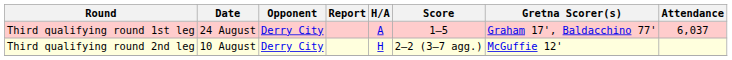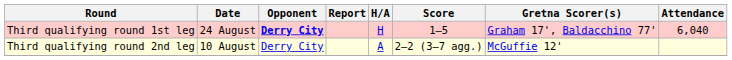Third qualifying round 1st leg | Opponent: normal -> bold
Third qualifying round 1st leg | H/A: A -> H
Third qualifying round 1st leg | Attendance: 6,037 -> 6,040
Third qualifying round 2nd leg | H/A: H -> A
